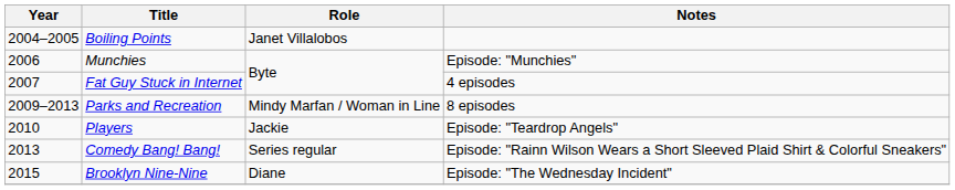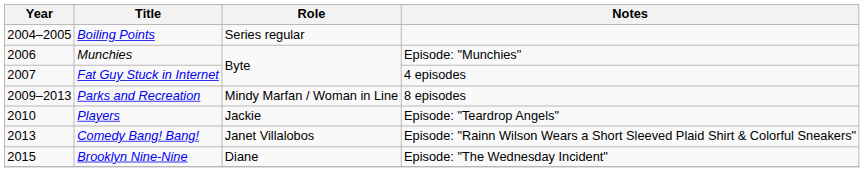Boiling Points | Role: Janet Villalobos -> Series regular
Comedy Bang! Bang! | Role: Series regular -> Janet Villalobos
